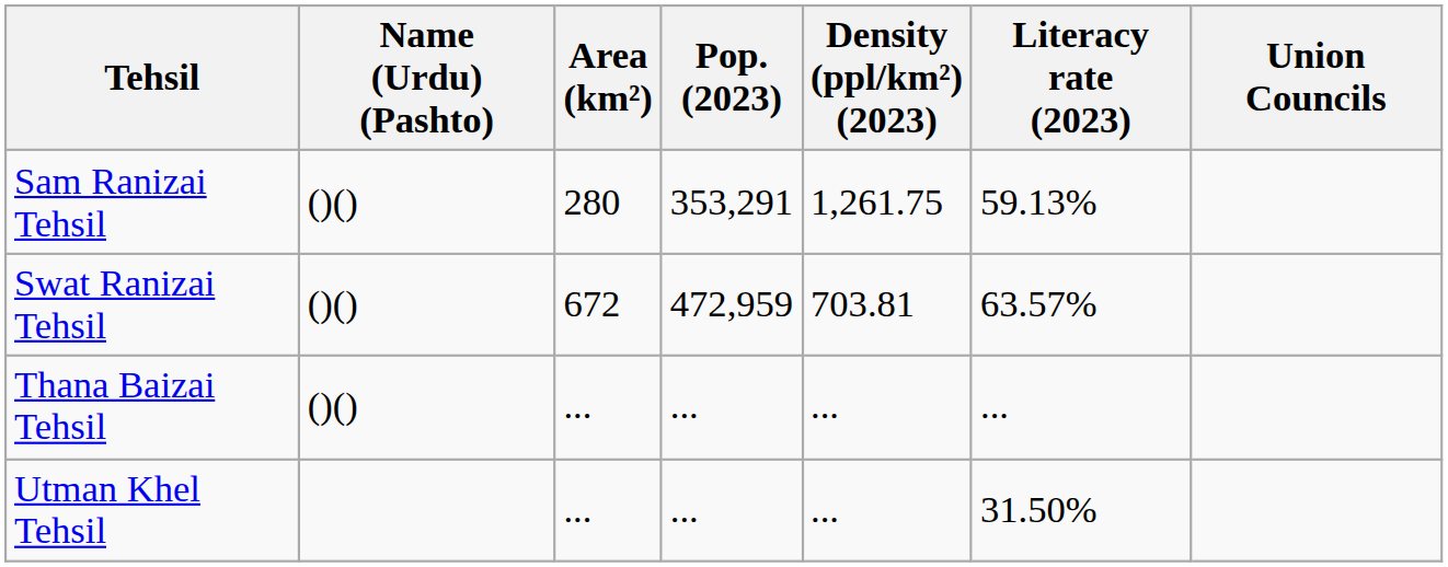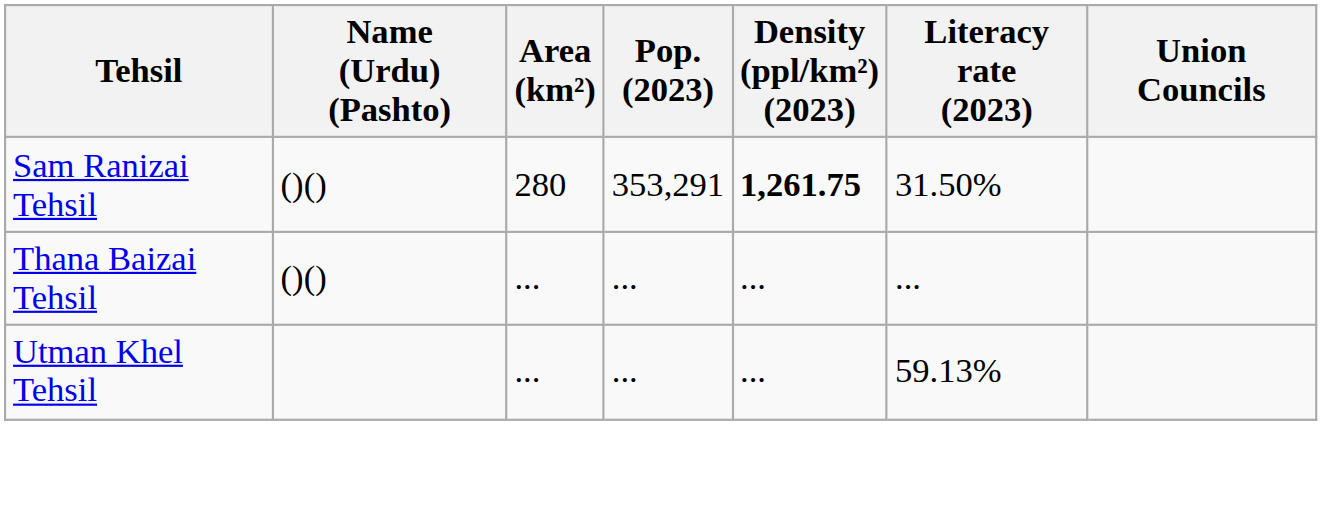Sam Ranizai Tehsil | Density (ppl/km²) (2023): normal -> bold
Sam Ranizai Tehsil | Literacy rate (2023): 59.13% -> 31.50%
- row: Swat Ranizai Tehsil | ()() | 672 | 472,959 | 703.81 | 63.57%
Utman Khel Tehsil | Literacy rate (2023): 31.50% -> 59.13%
